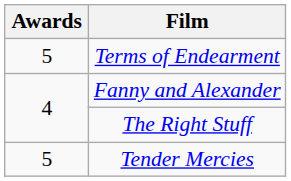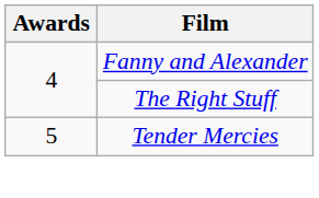- row: 5 | Terms of Endearment
